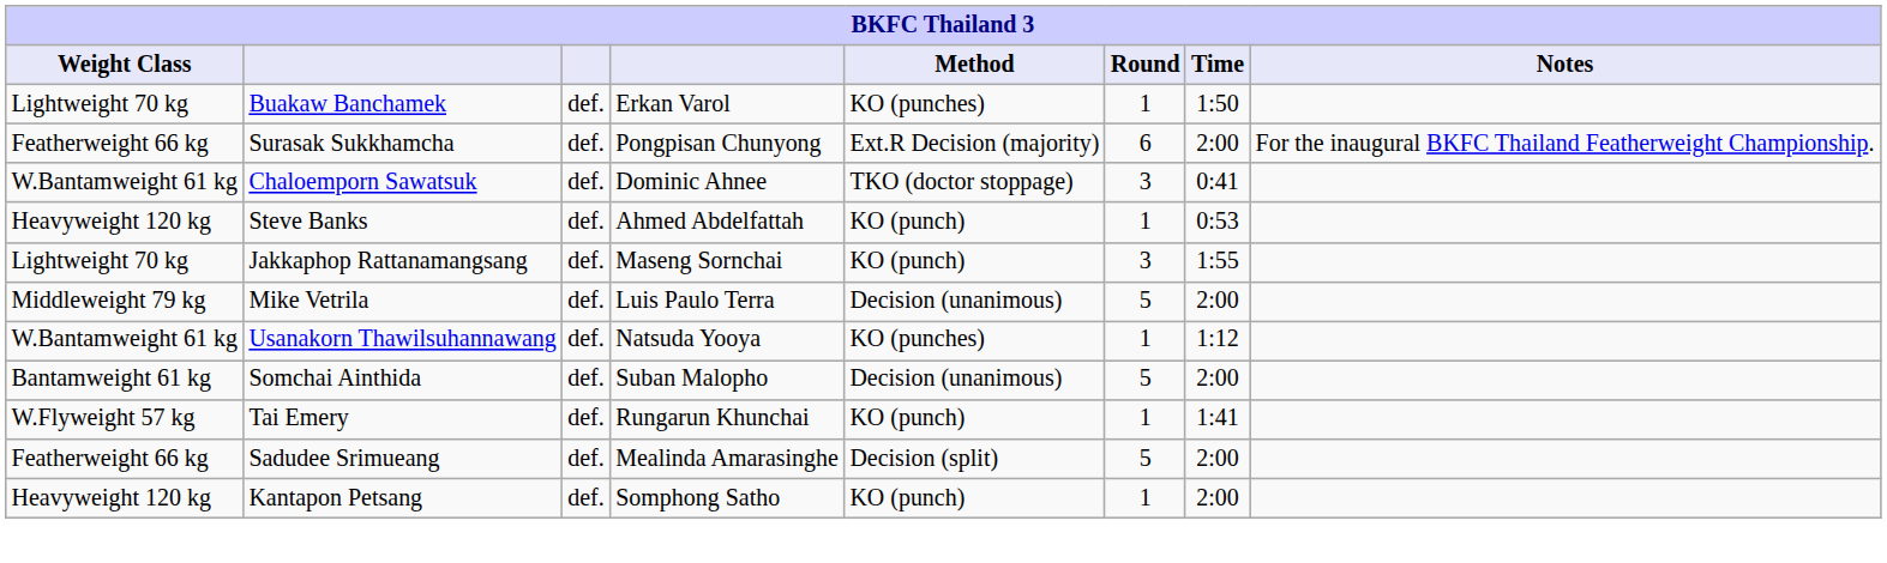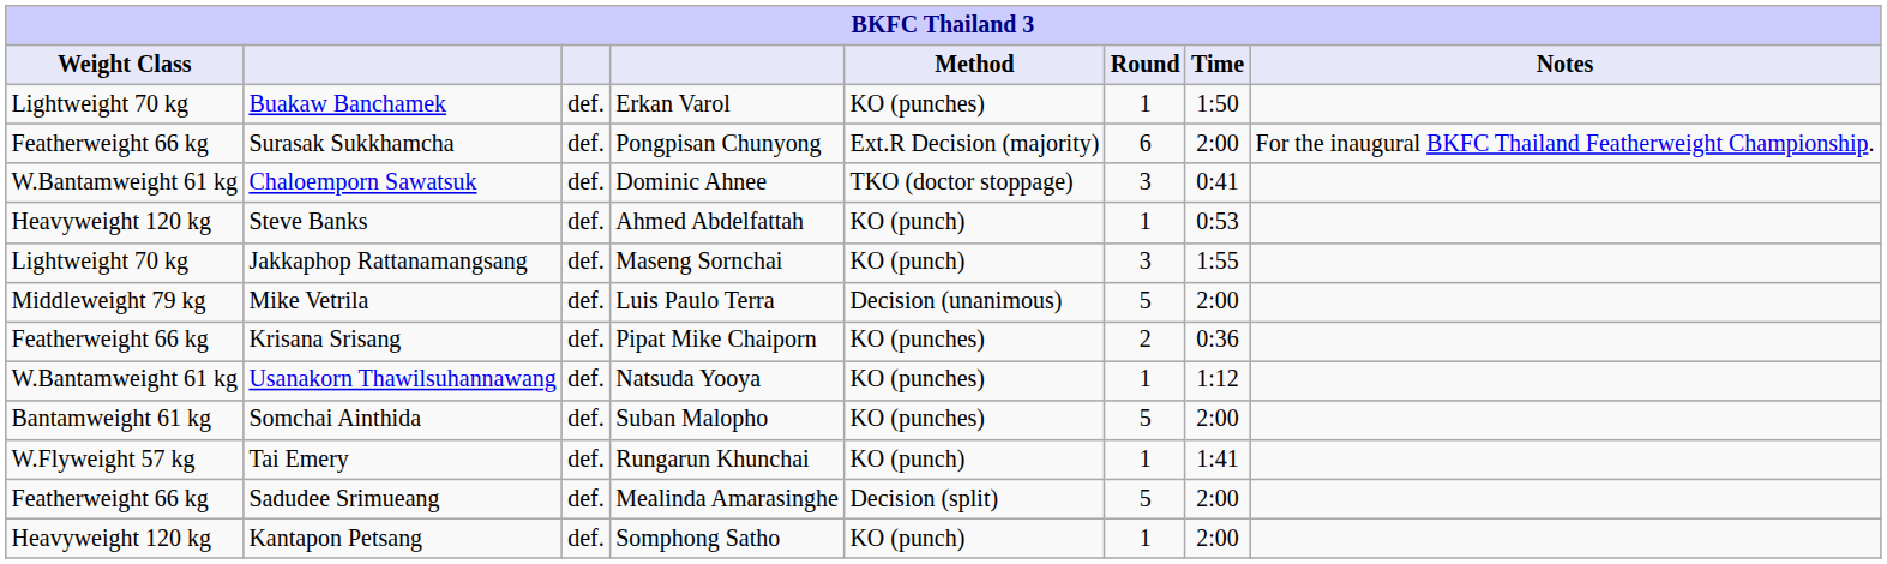+ row: Featherweight 66 kg | Krisana Srisang | def. | Pipat Mike Chaiporn | KO (punches) | 2 | 0:36
Somchai Ainthida | Method: Decision (unanimous) -> KO (punches)
